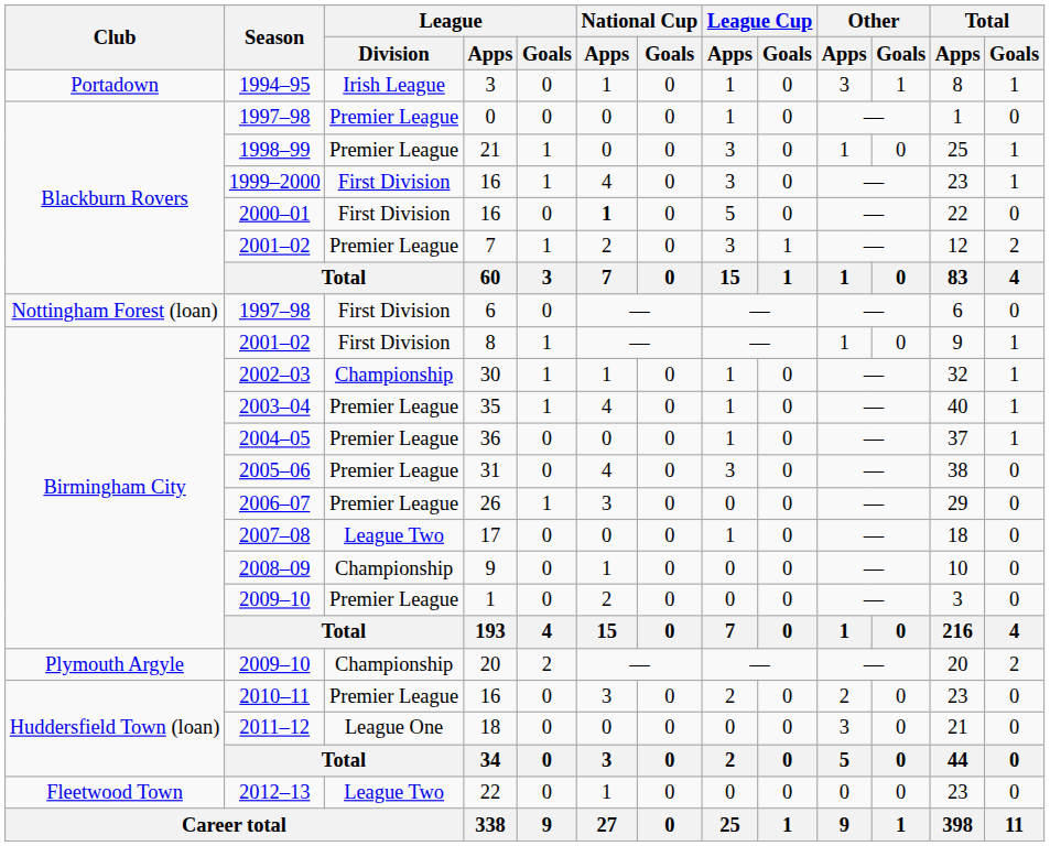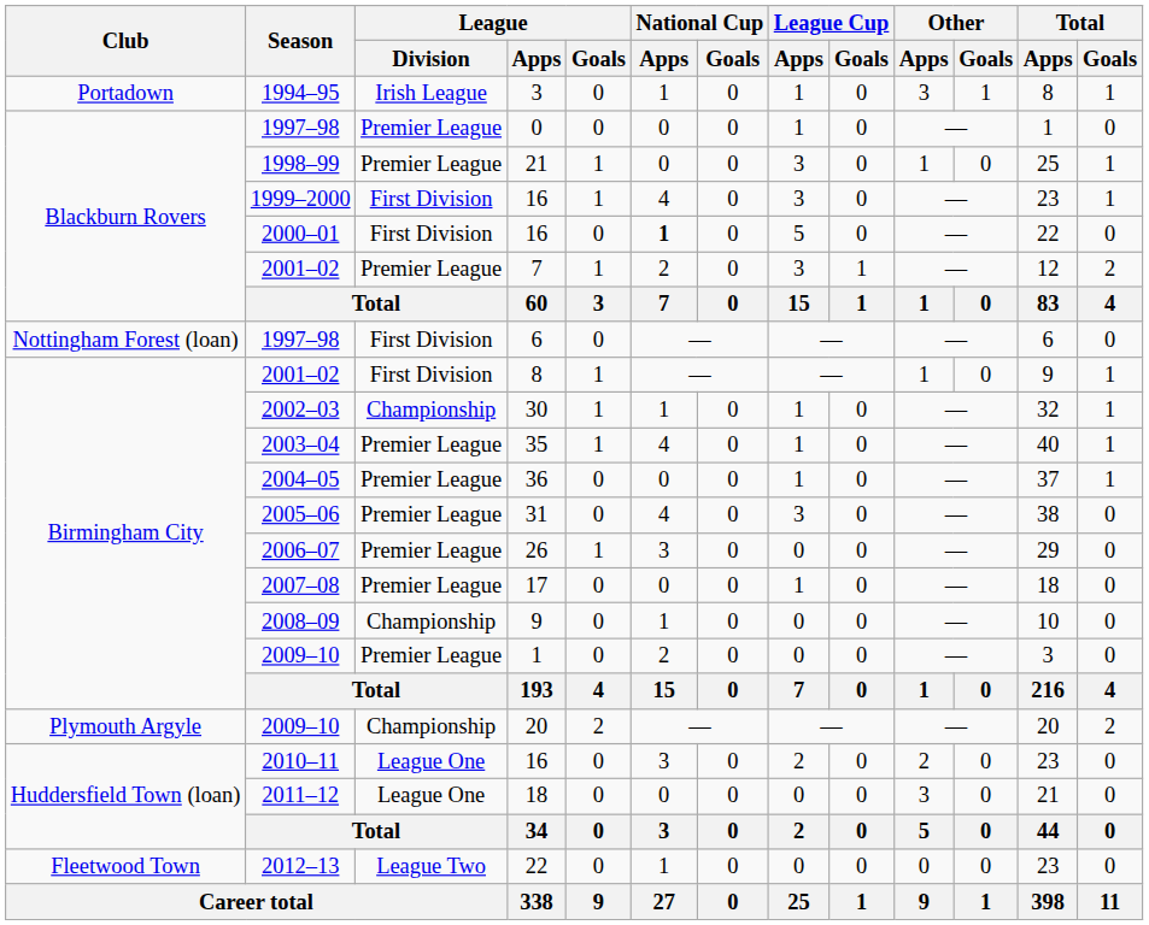17 | League / Division: League Two -> Premier League
2010–11 / 16 | League / Division: Premier League -> League One
